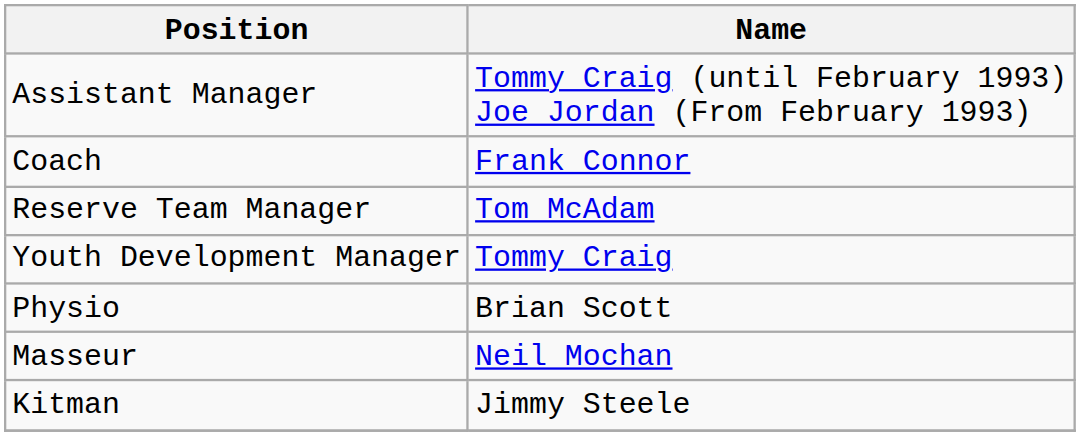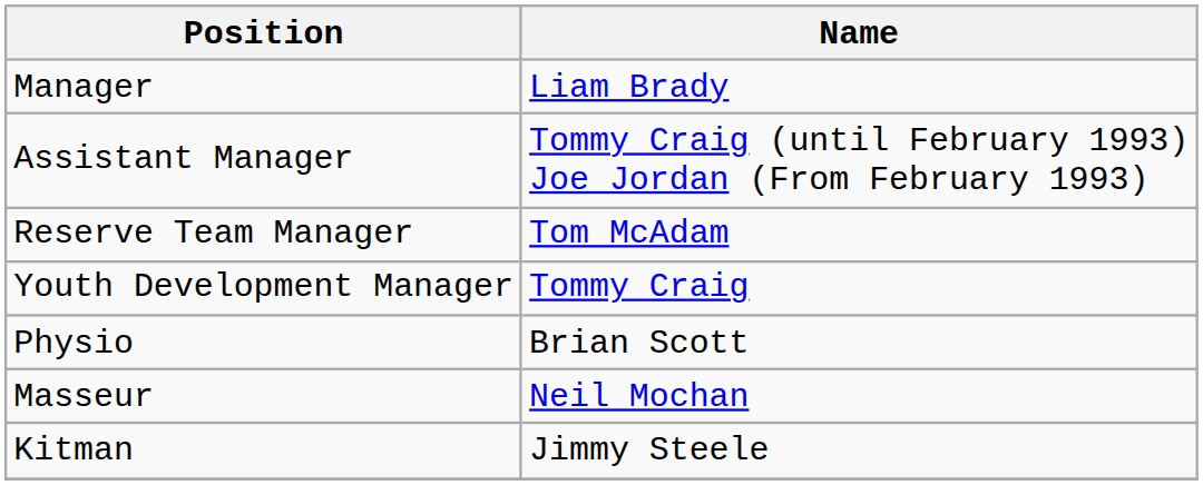+ row: Manager | Liam Brady
- row: Coach | Frank Connor
